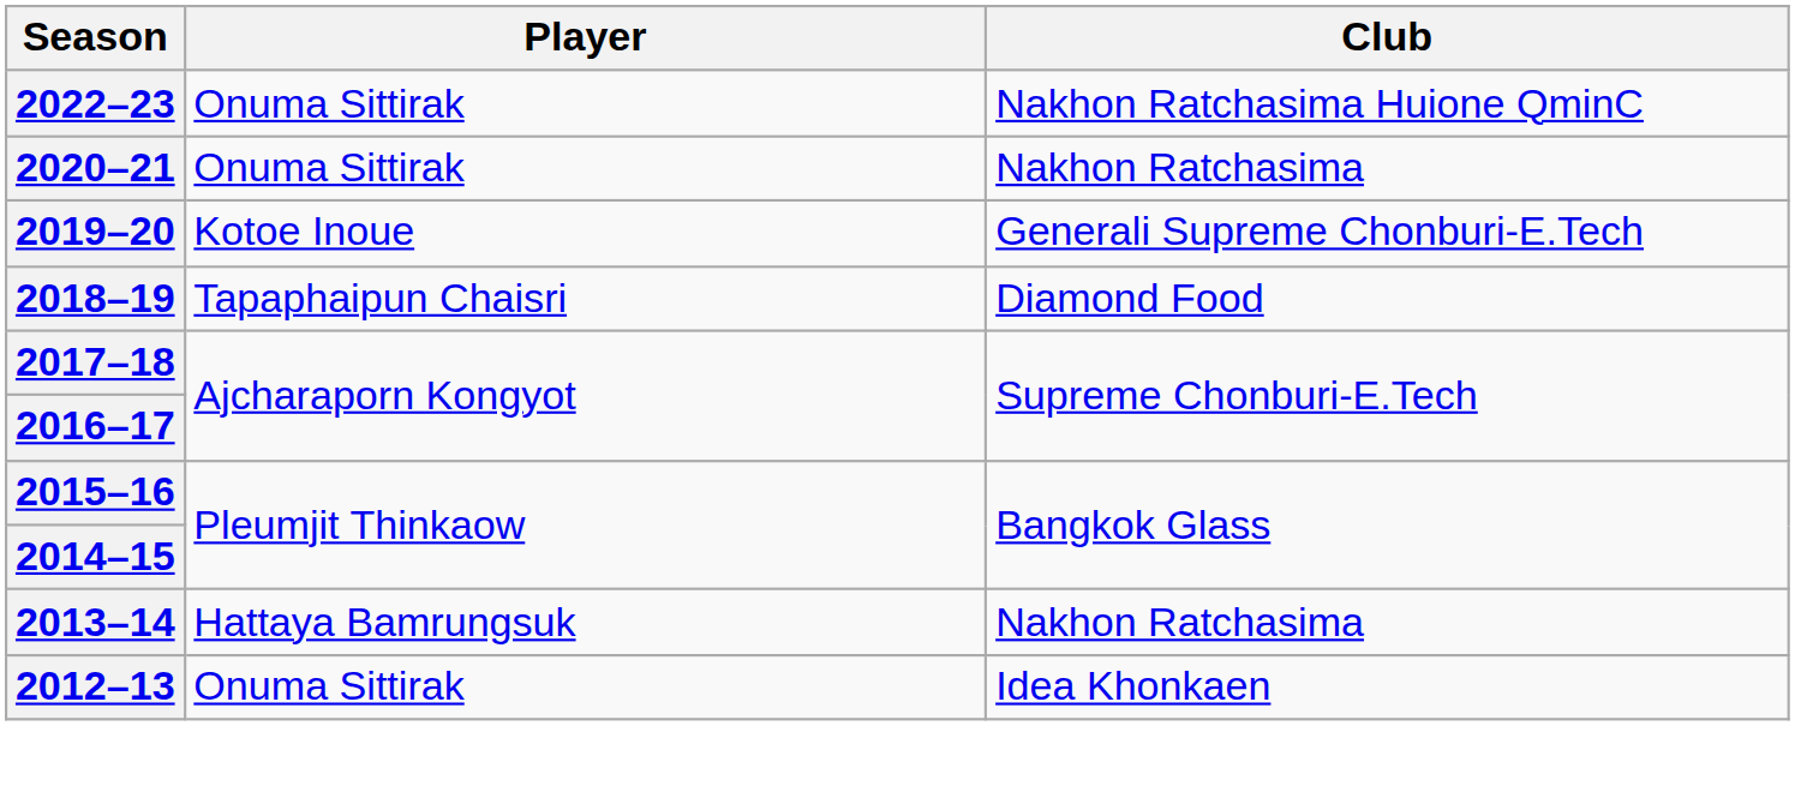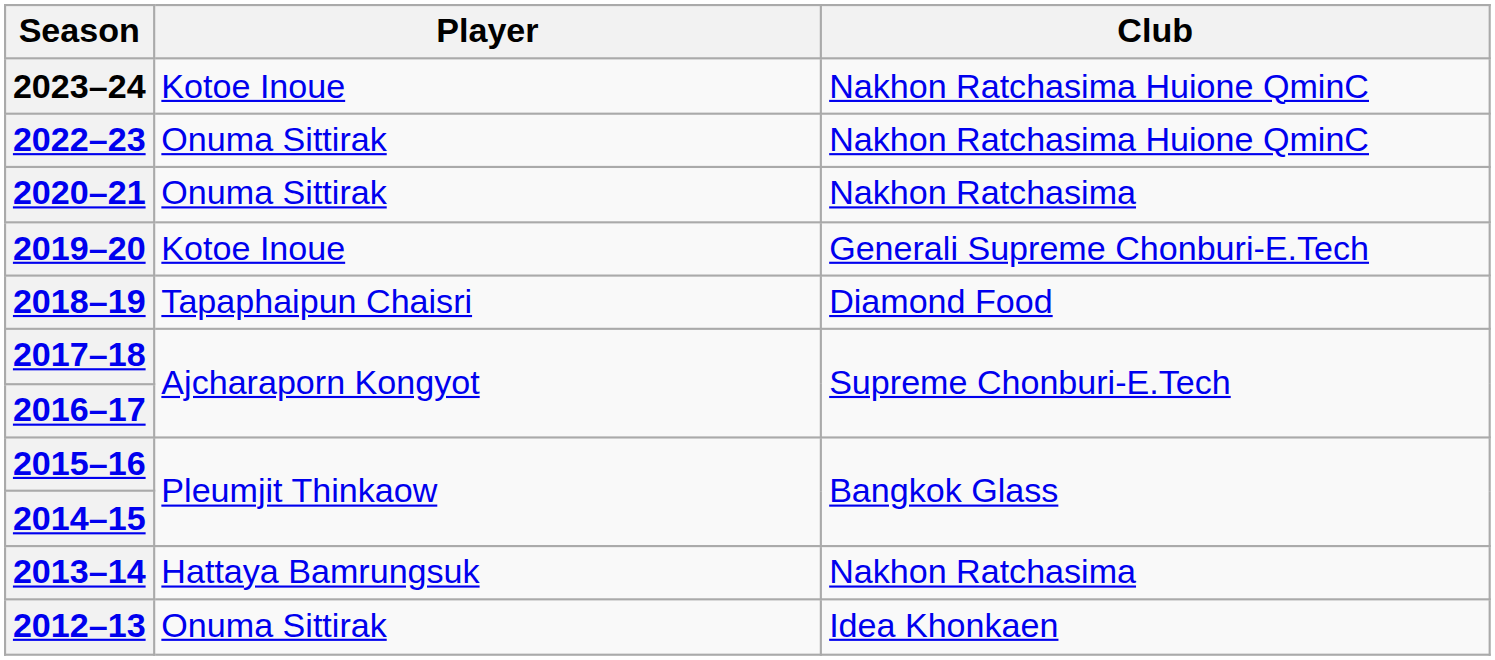+ row: 2023–24 | Kotoe Inoue | Nakhon Ratchasima Huione QminC
